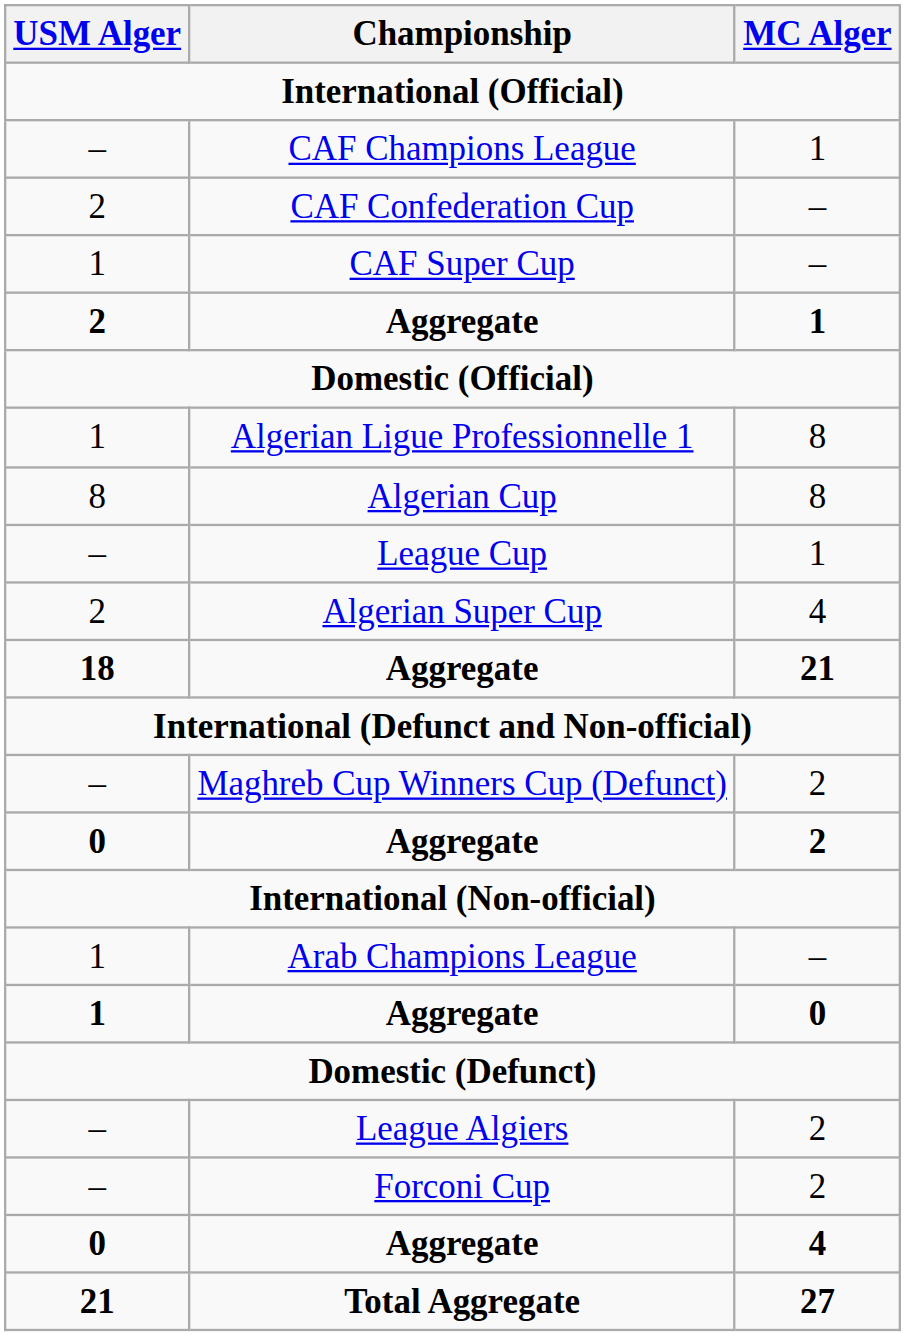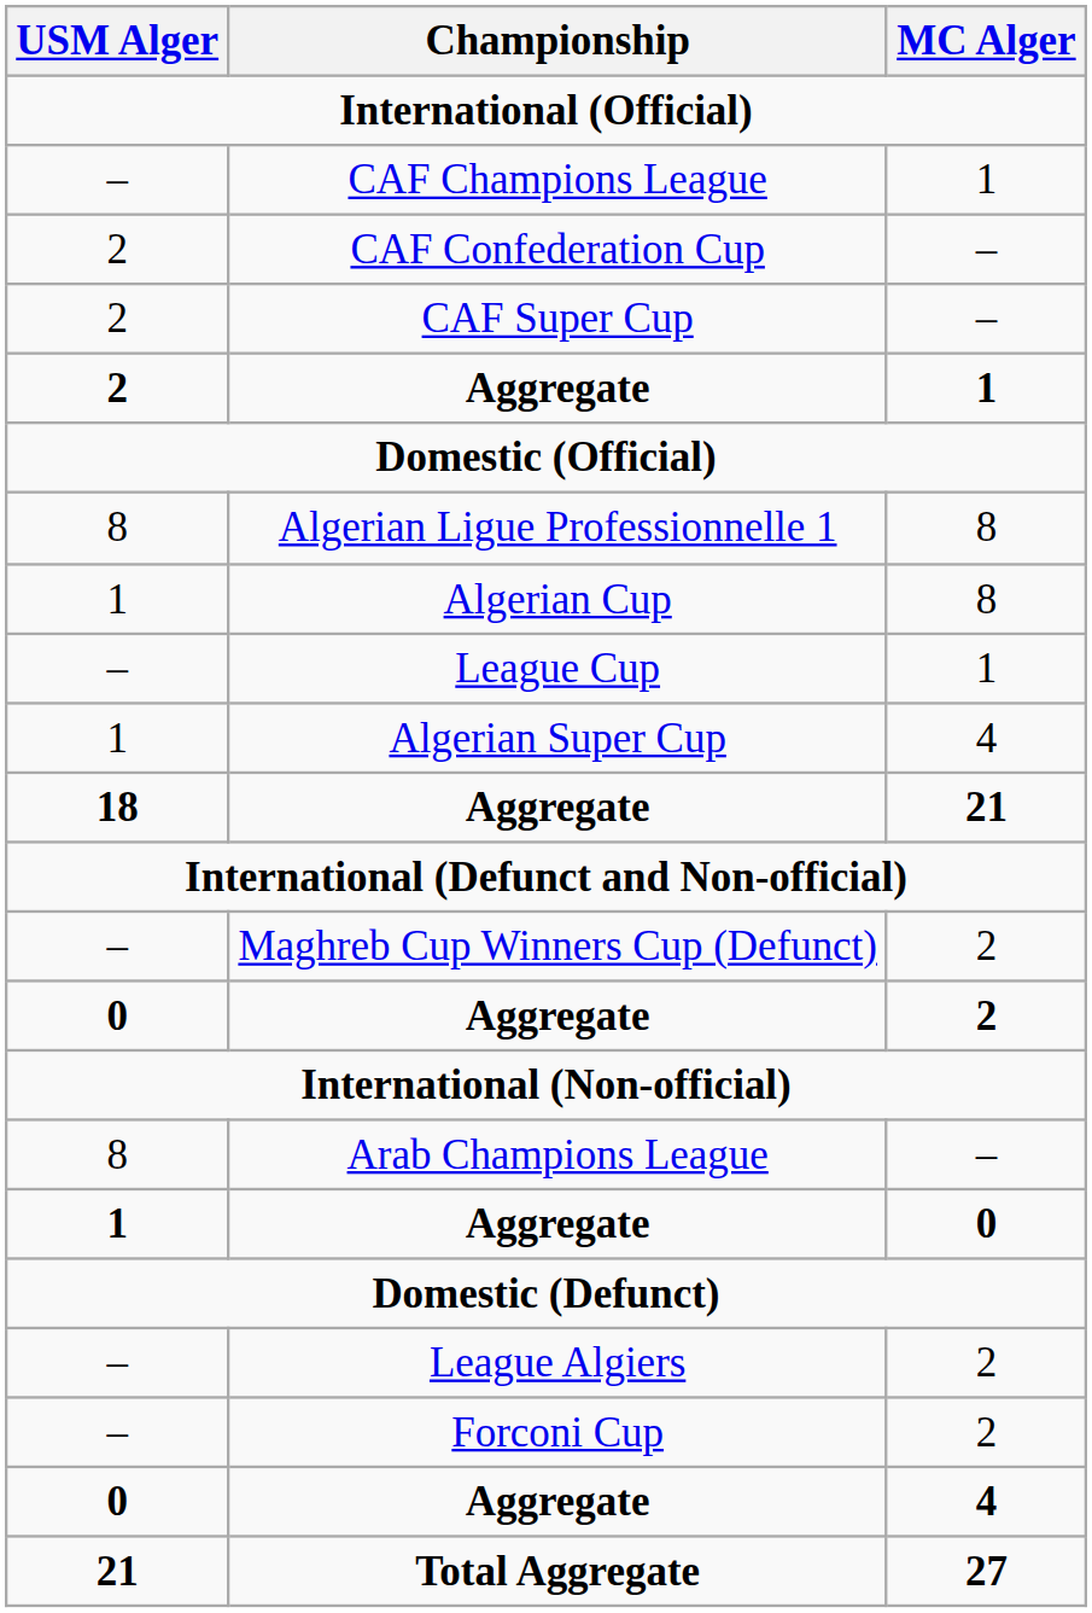CAF Super Cup | USM Alger: 1 -> 2
Algerian Ligue Professionnelle 1 | USM Alger: 1 -> 8
Algerian Cup | USM Alger: 8 -> 1
Algerian Super Cup | USM Alger: 2 -> 1
Arab Champions League | USM Alger: 1 -> 8
